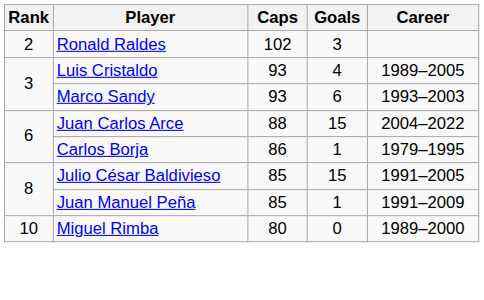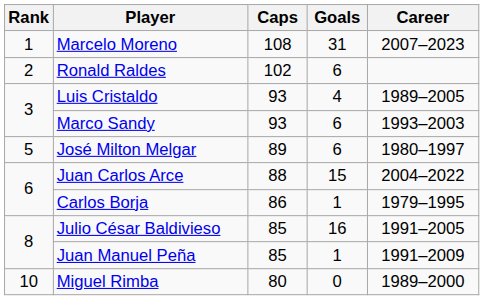+ row: 1 | Marcelo Moreno | 108 | 31 | 2007–2023
Ronald Raldes | Goals: 3 -> 6
+ row: 5 | José Milton Melgar | 89 | 6 | 1980–1997
Julio César Baldivieso | Goals: 15 -> 16
